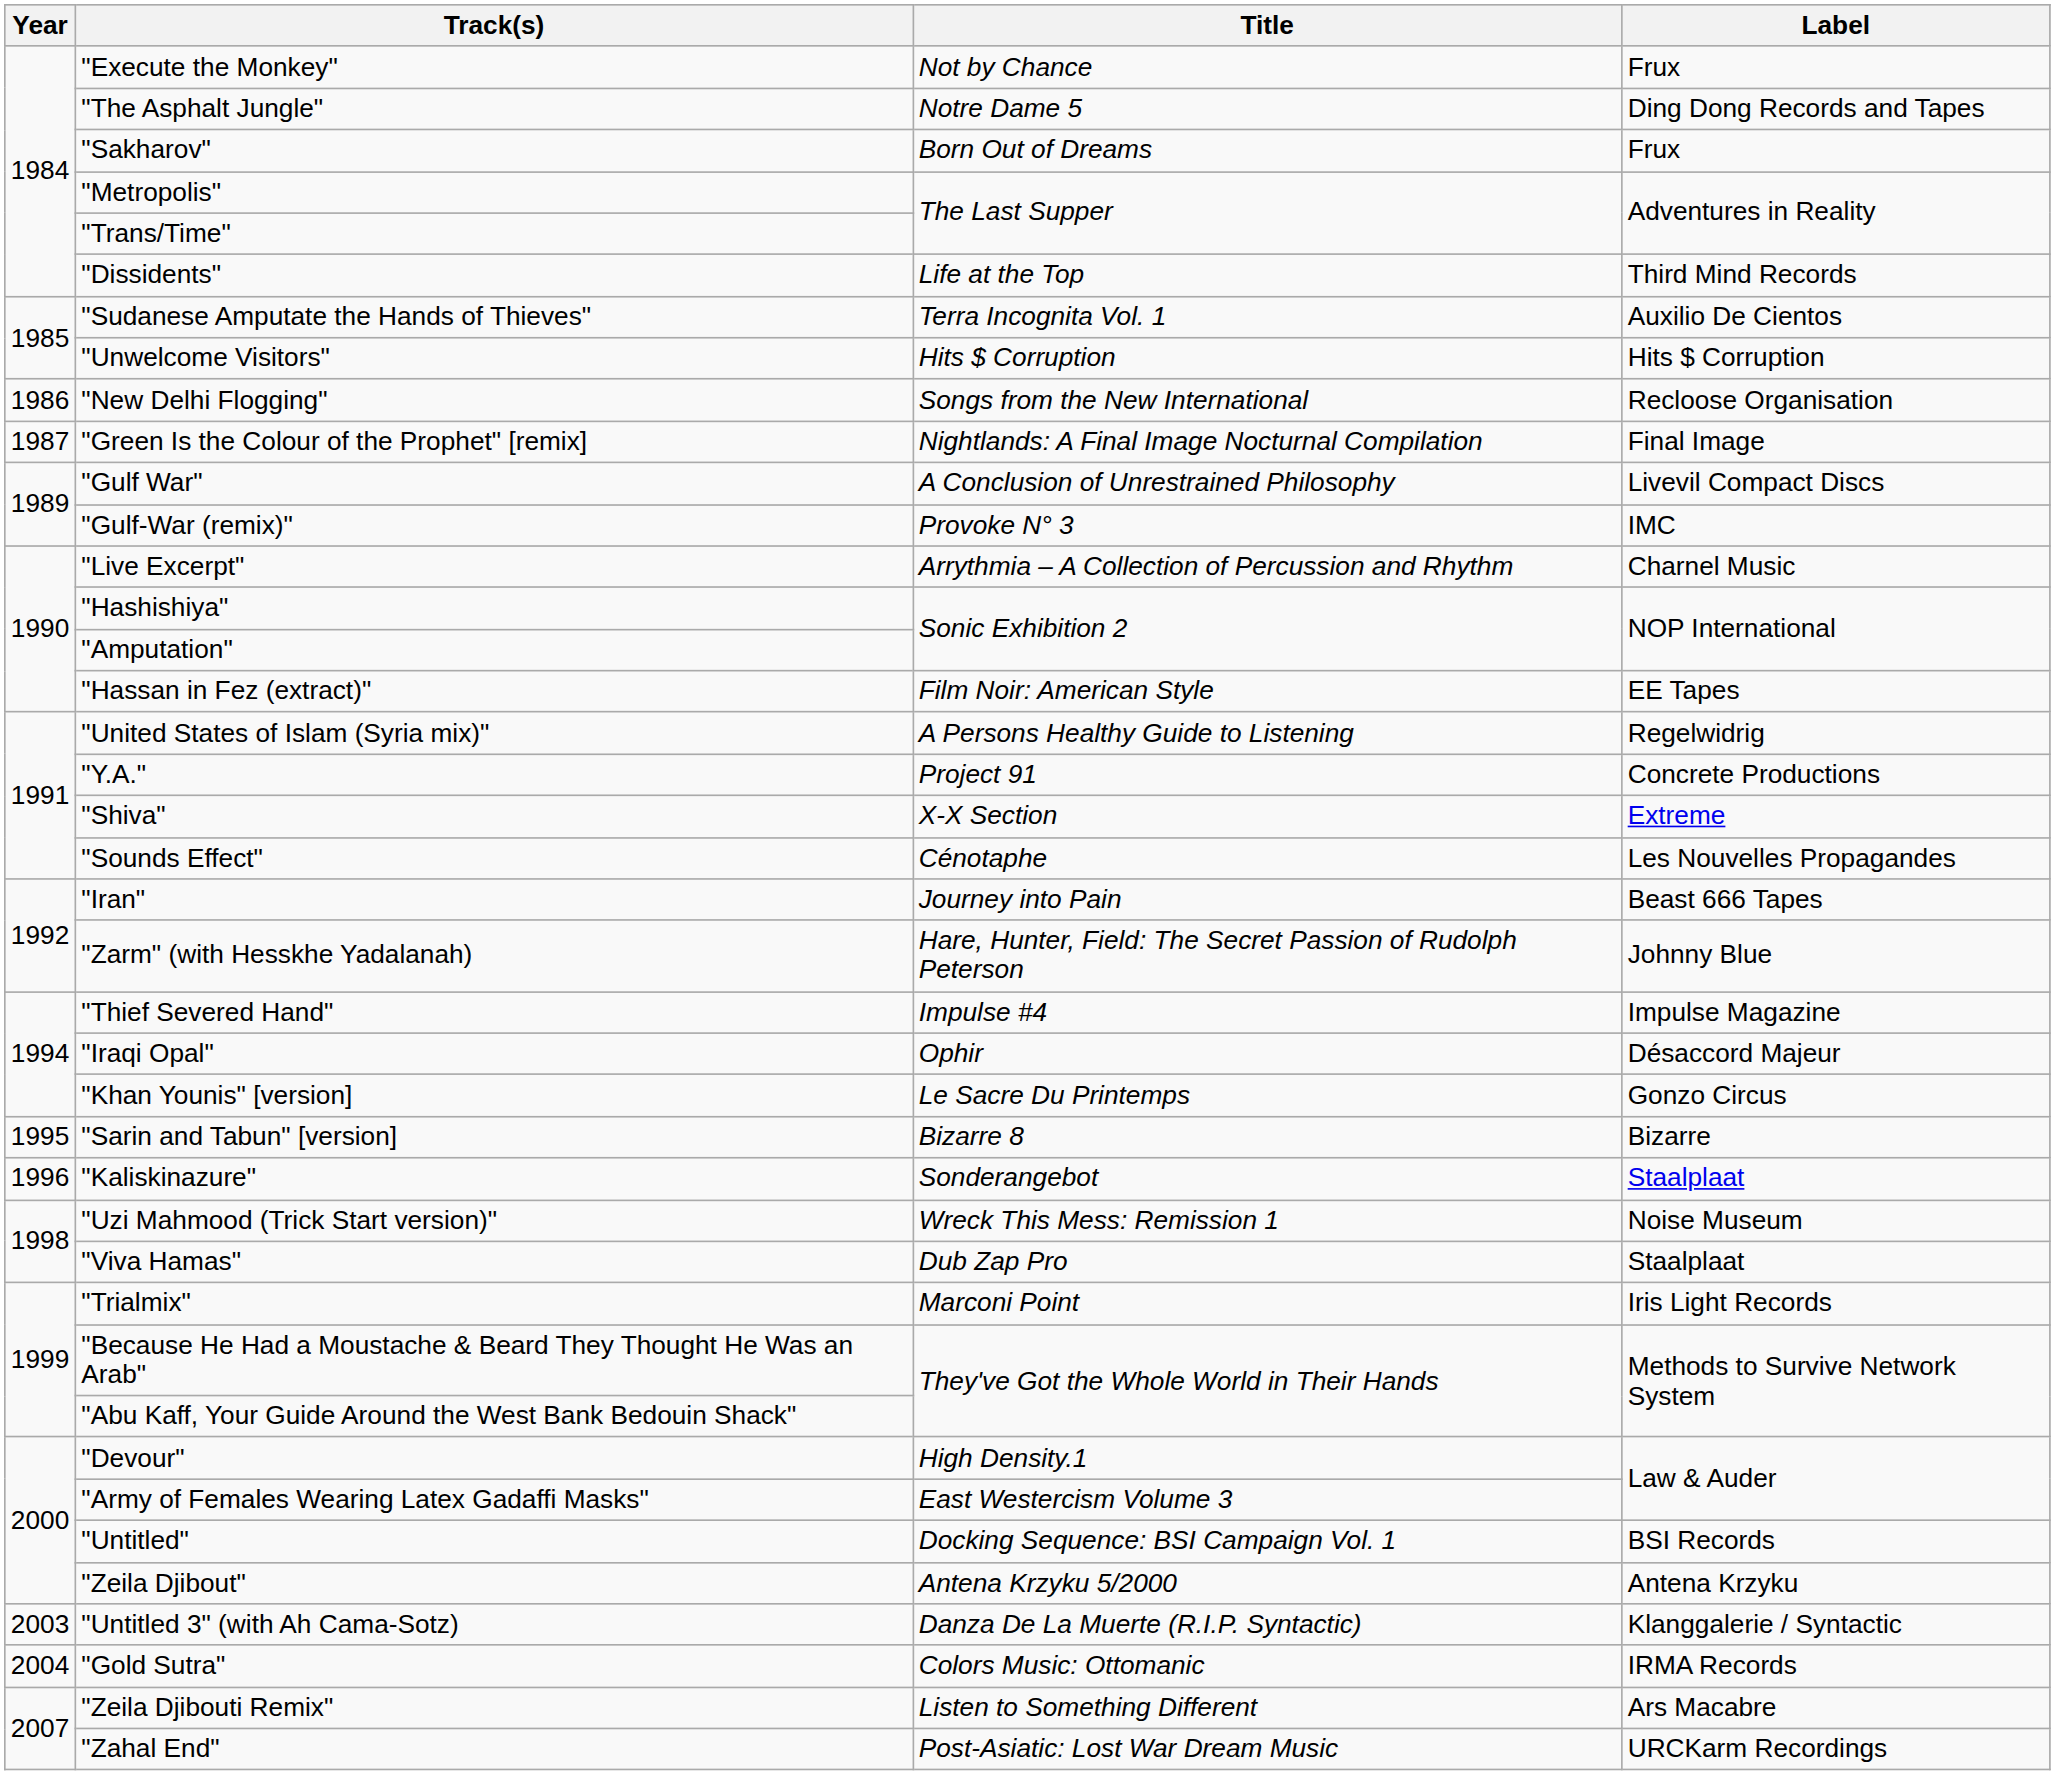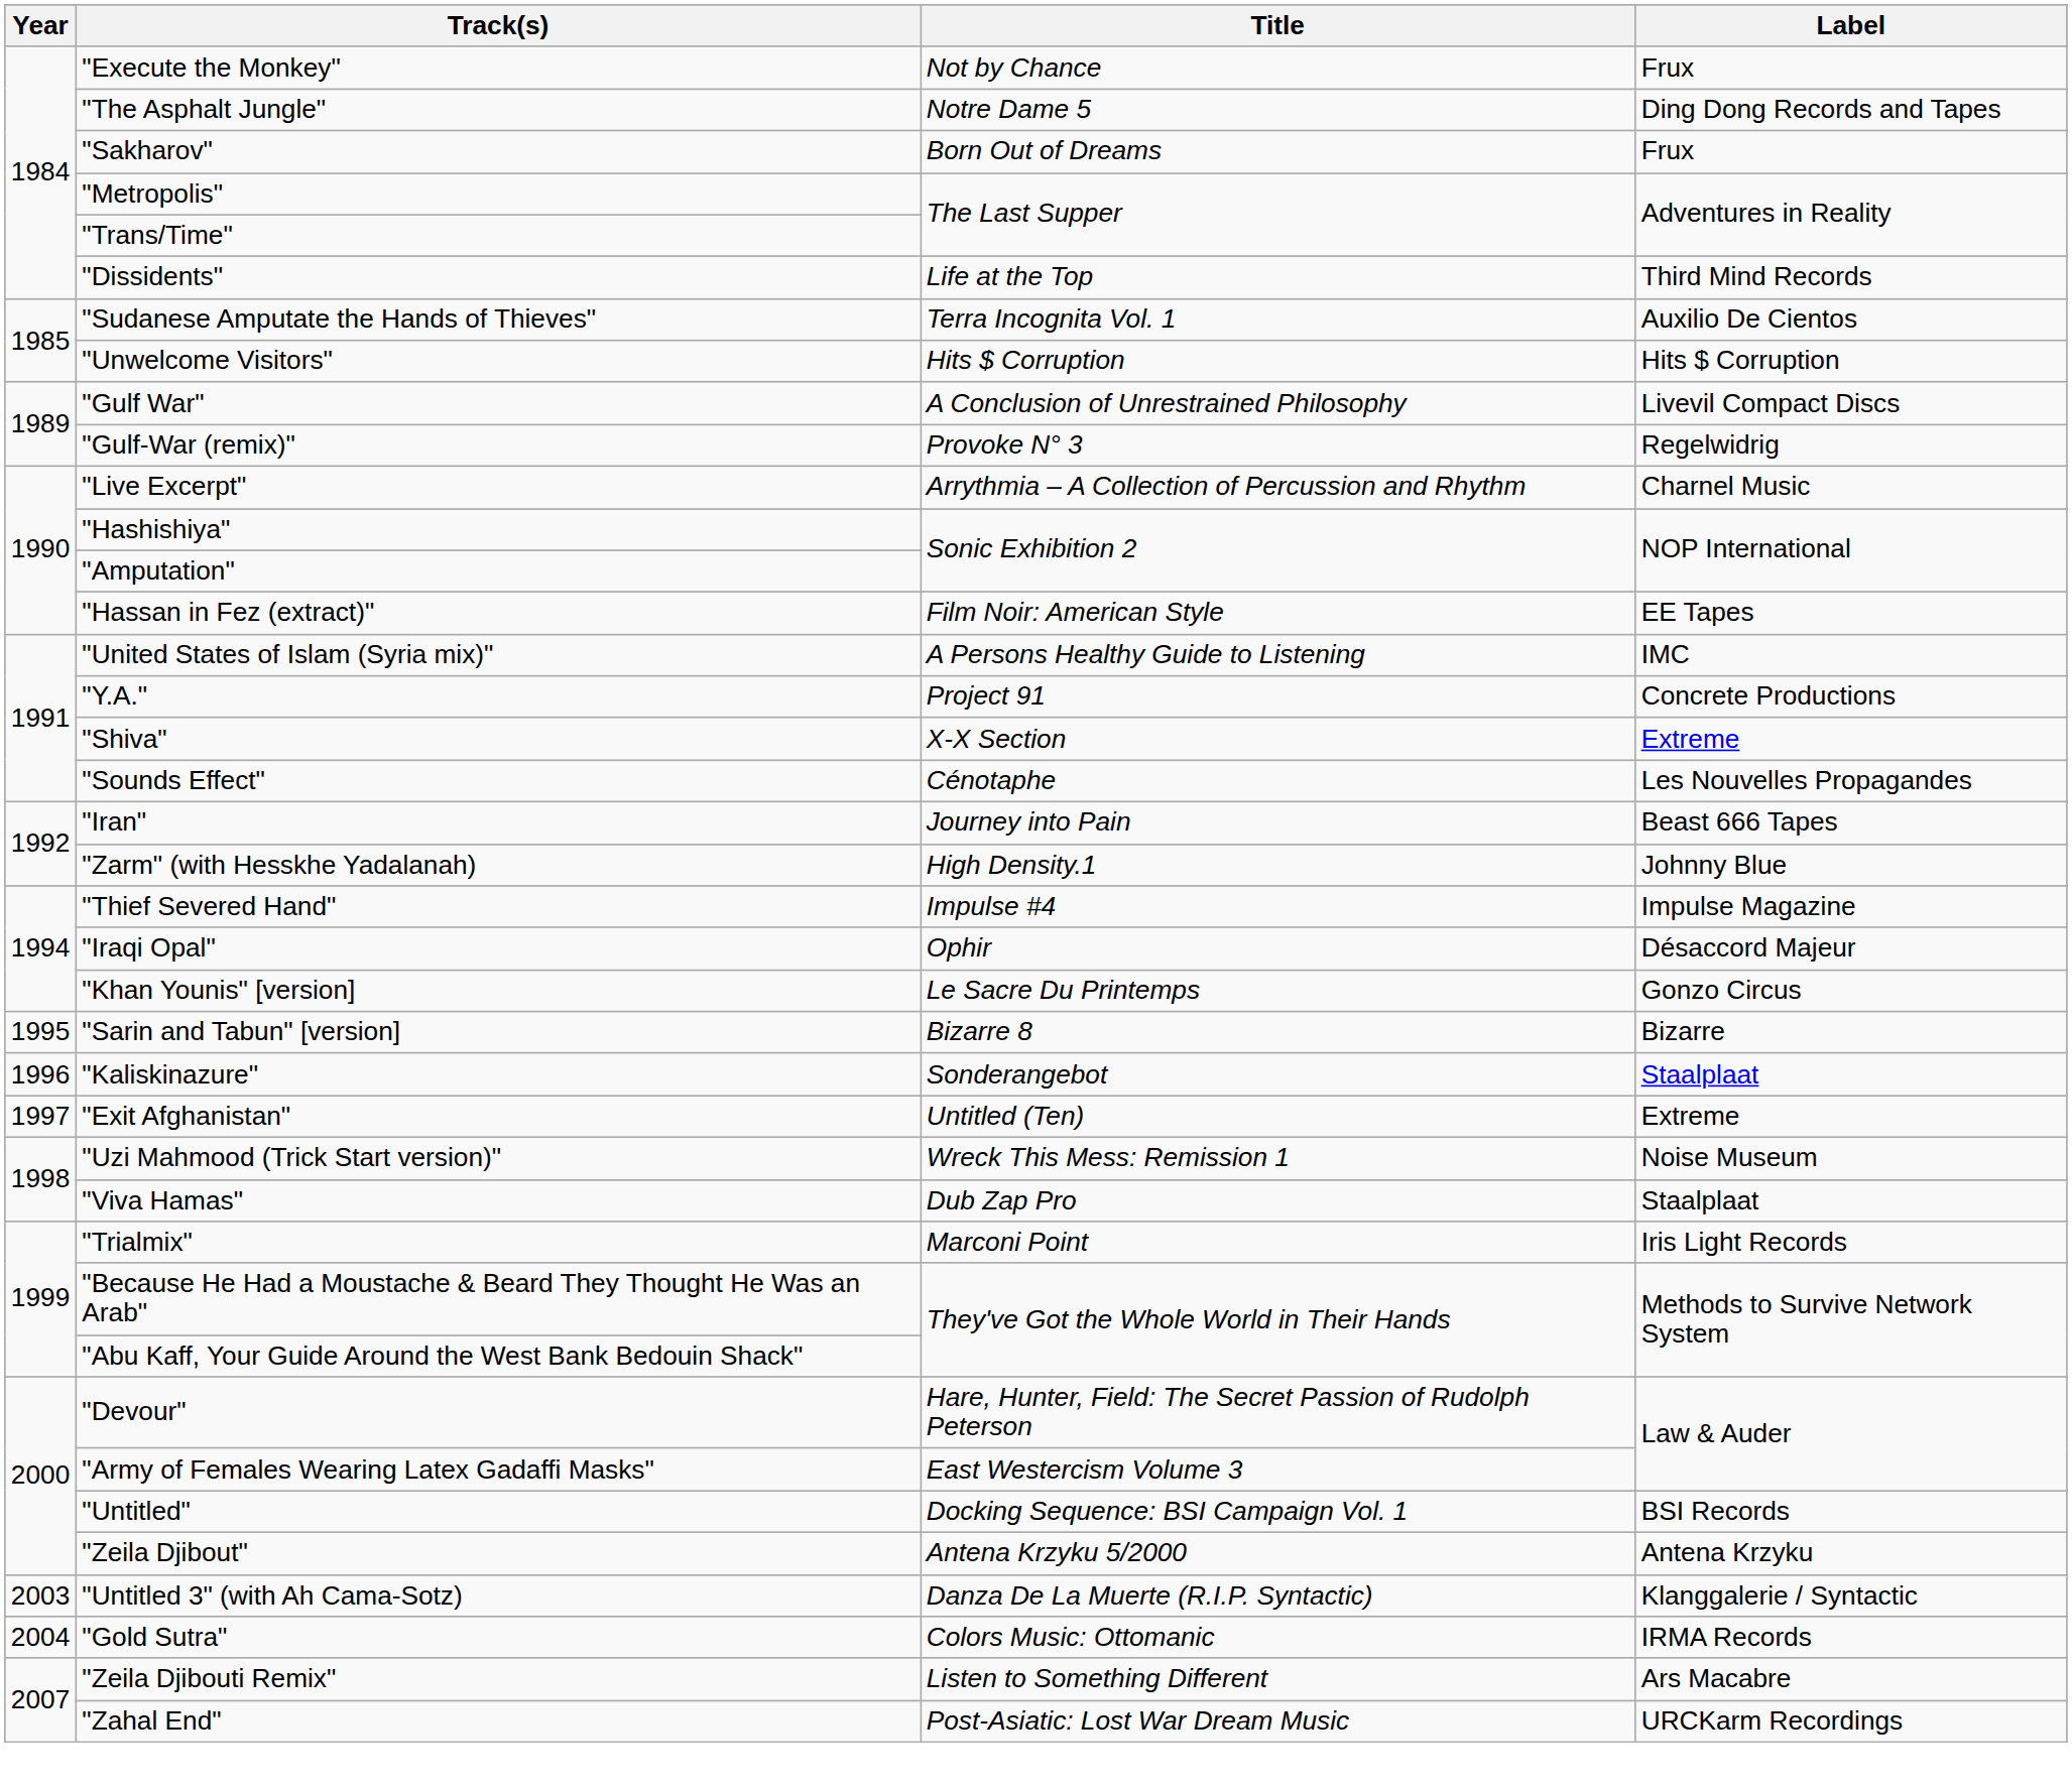- row: 1986 | "New Delhi Flogging" | Songs from the New International | Recloose Organisation
- row: 1987 | "Green Is the Colour of the Prophet" [remix] | Nightlands: A Final Image Nocturnal Compilation | Final Image
"Gulf-War (remix)" | Label: IMC -> Regelwidrig
"United States of Islam (Syria mix)" | Label: Regelwidrig -> IMC
"Zarm" (with Hesskhe Yadalanah) | Title: Hare, Hunter, Field: The Secret Passion of Rudolph Peterson -> High Density.1
+ row: 1997 | "Exit Afghanistan" | Untitled (Ten) | Extreme
"Devour" | Title: High Density.1 -> Hare, Hunter, Field: The Secret Passion of Rudolph Peterson
